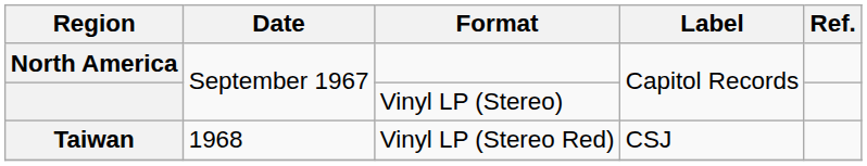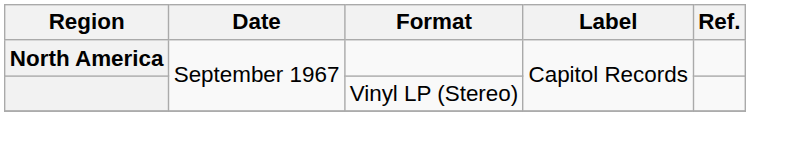- row: Taiwan | 1968 | Vinyl LP (Stereo Red) | CSJ
